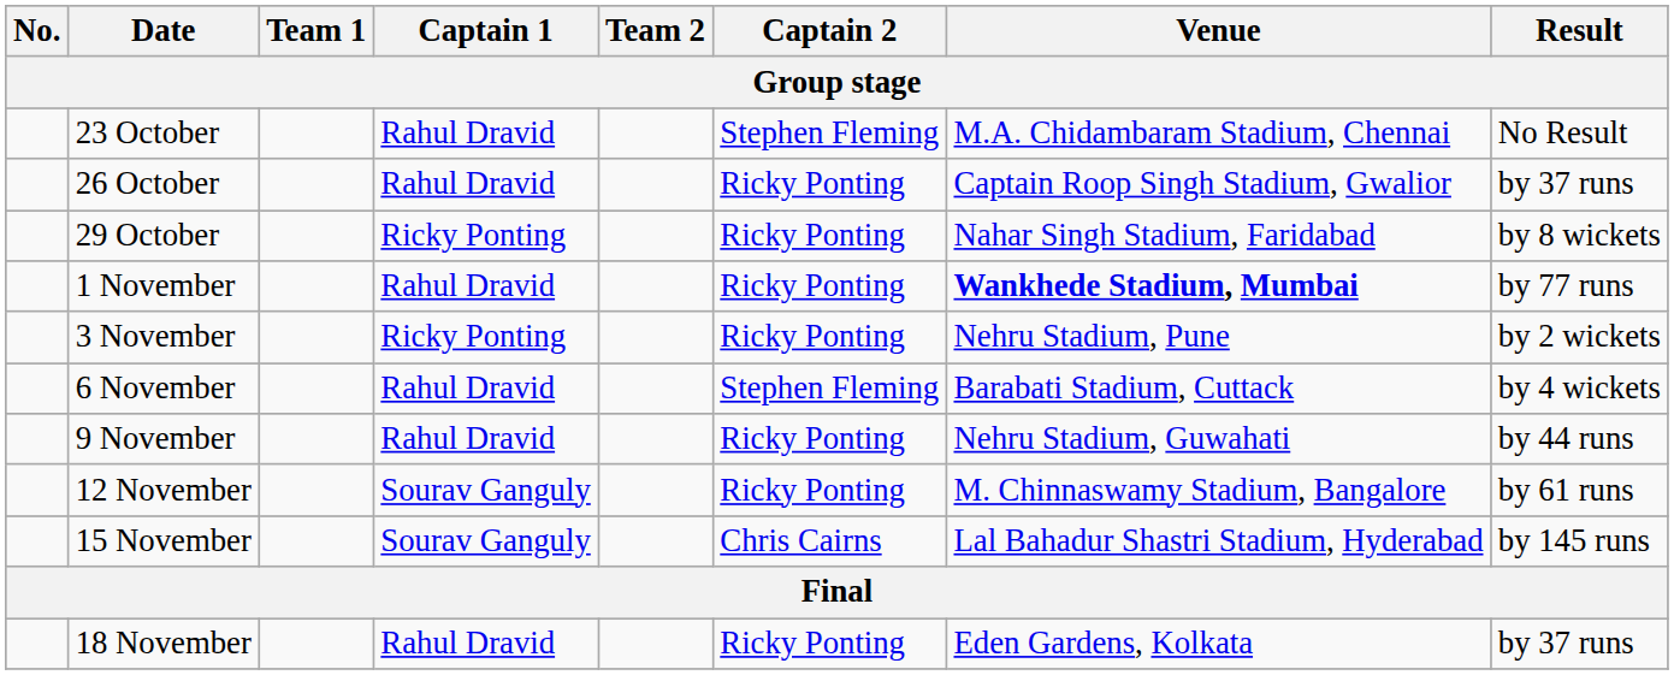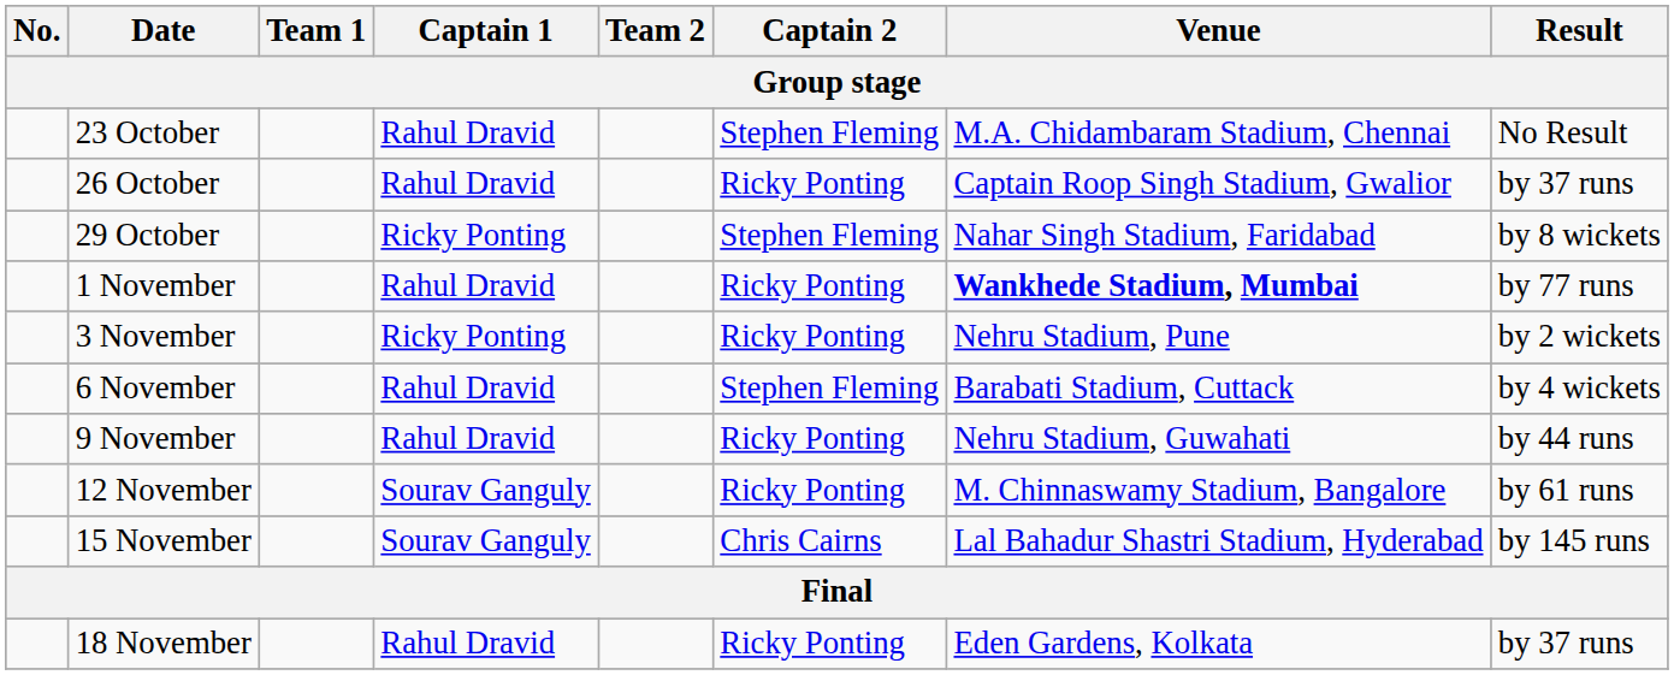29 October | Captain 2: Ricky Ponting -> Stephen Fleming
